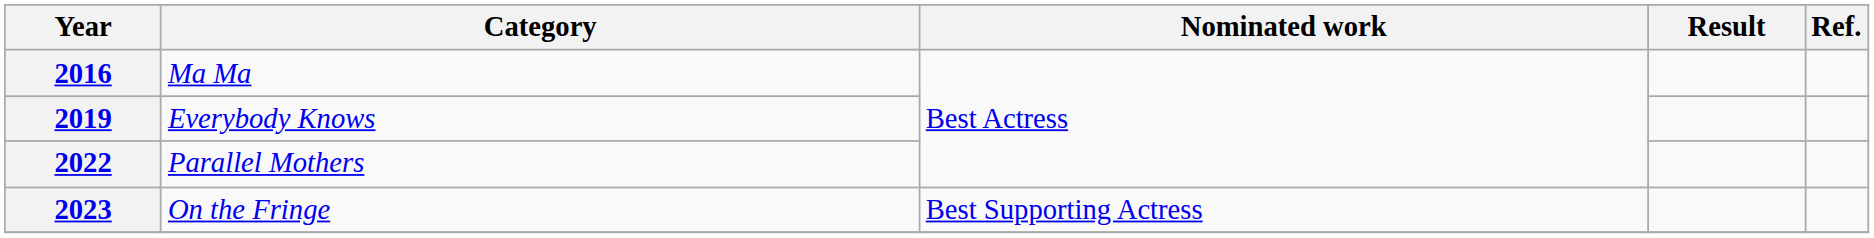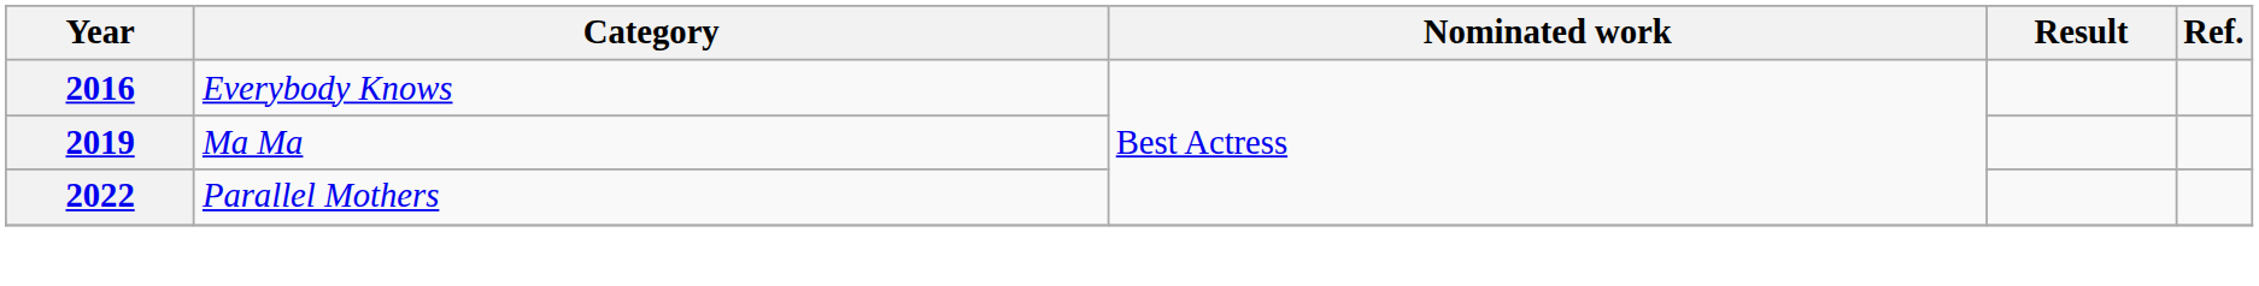2016 | Category: Ma Ma -> Everybody Knows
2019 | Category: Everybody Knows -> Ma Ma
- row: 2023 | On the Fringe | Best Supporting Actress
